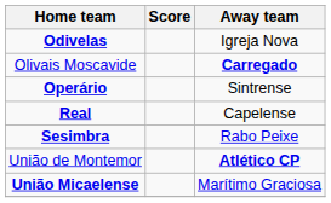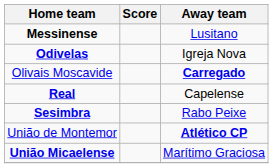+ row: Messinense | Lusitano
- row: Operário | Sintrense
